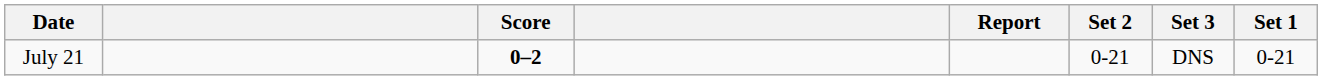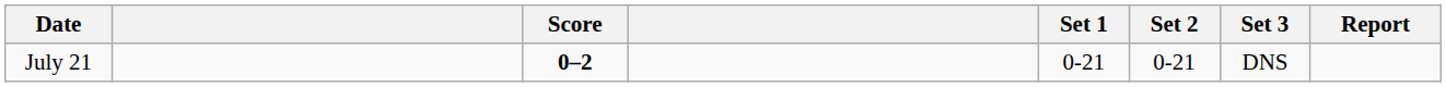columns swapped: Set 1 <-> Report
